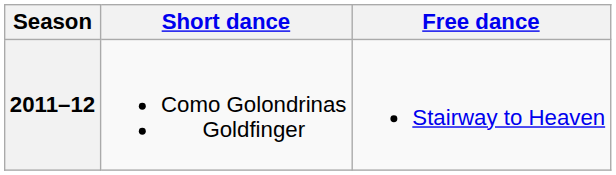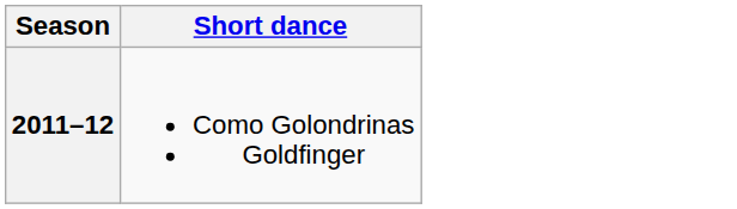- column: Free dance | Stairway to Heaven
